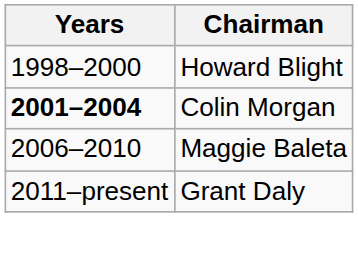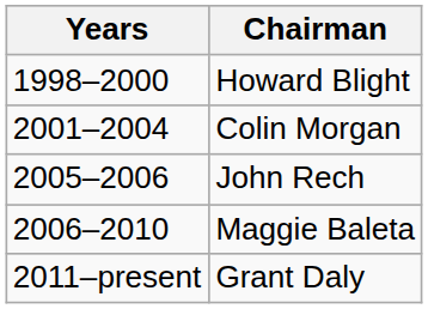Colin Morgan | Years: bold -> normal
+ row: 2005–2006 | John Rech
